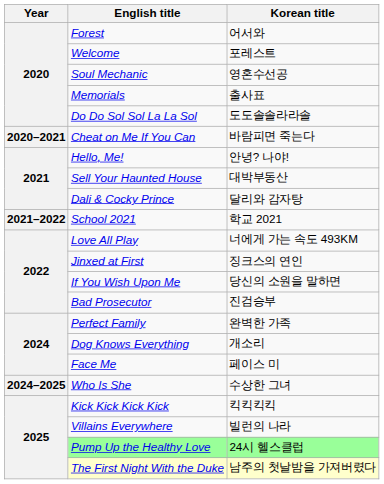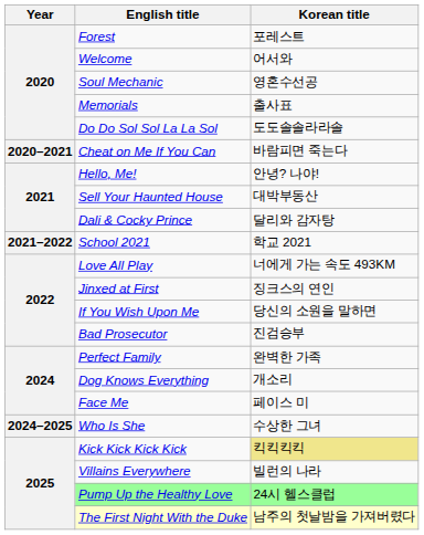Forest | Korean title: 어서와 -> 포레스트
Welcome | Korean title: 포레스트 -> 어서와
Kick Kick Kick Kick | Korean title: no background -> khaki background
